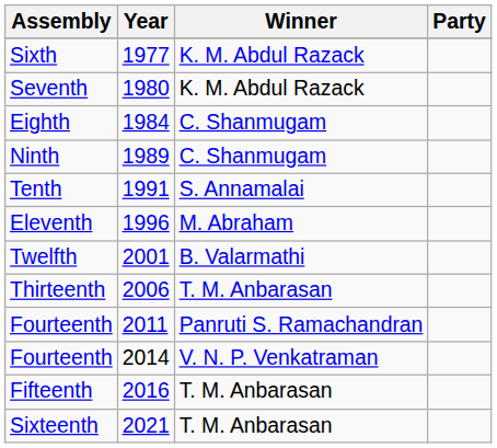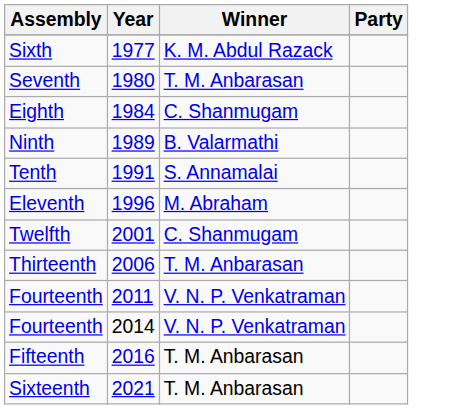Seventh | Winner: K. M. Abdul Razack -> T. M. Anbarasan
Ninth | Winner: C. Shanmugam -> B. Valarmathi
Twelfth | Winner: B. Valarmathi -> C. Shanmugam
Fourteenth / 2011 | Winner: Panruti S. Ramachandran -> V. N. P. Venkatraman
